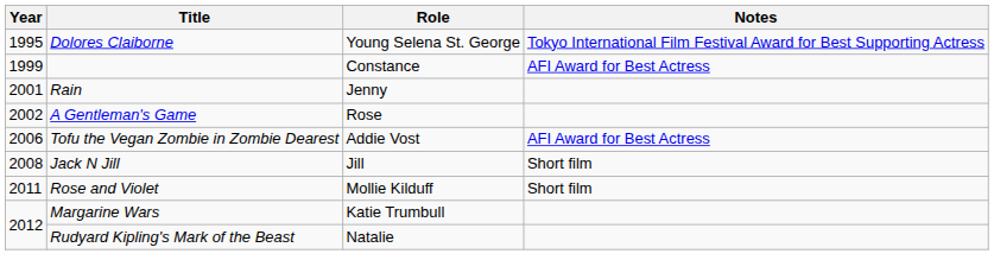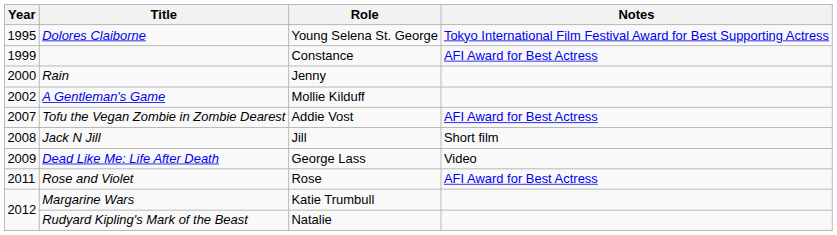Rain | Year: 2001 -> 2000
A Gentleman's Game | Role: Rose -> Mollie Kilduff
Tofu the Vegan Zombie in Zombie Dearest | Year: 2006 -> 2007
+ row: 2009 | Dead Like Me: Life After Death | George Lass | Video
Rose and Violet | Role: Mollie Kilduff -> Rose
Rose and Violet | Notes: Short film -> AFI Award for Best Actress
